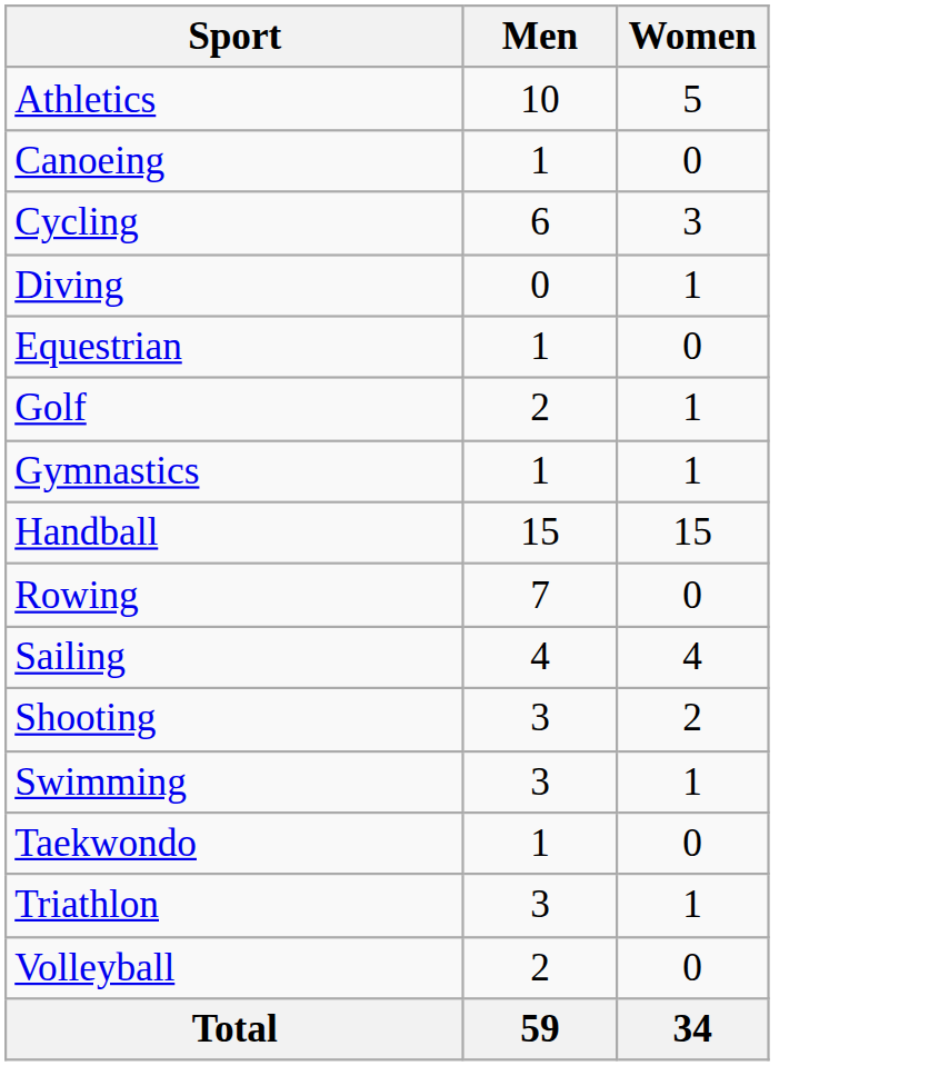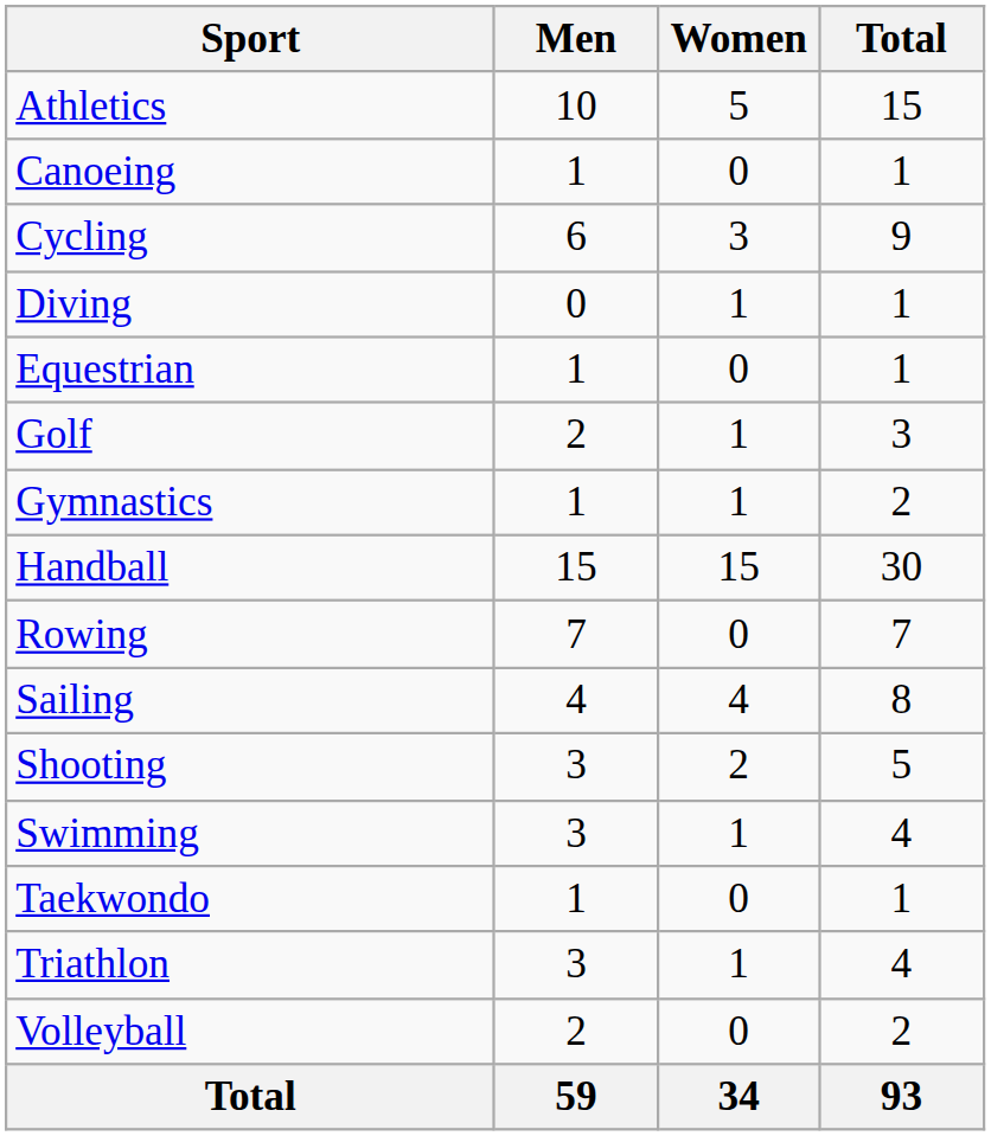+ column: Total | 15 | 1 | 9 | 1 | 1 | 3 | 2 | 30 | 7 | 8 | 5 | 4 | 1 | 4 | 2 | 93
